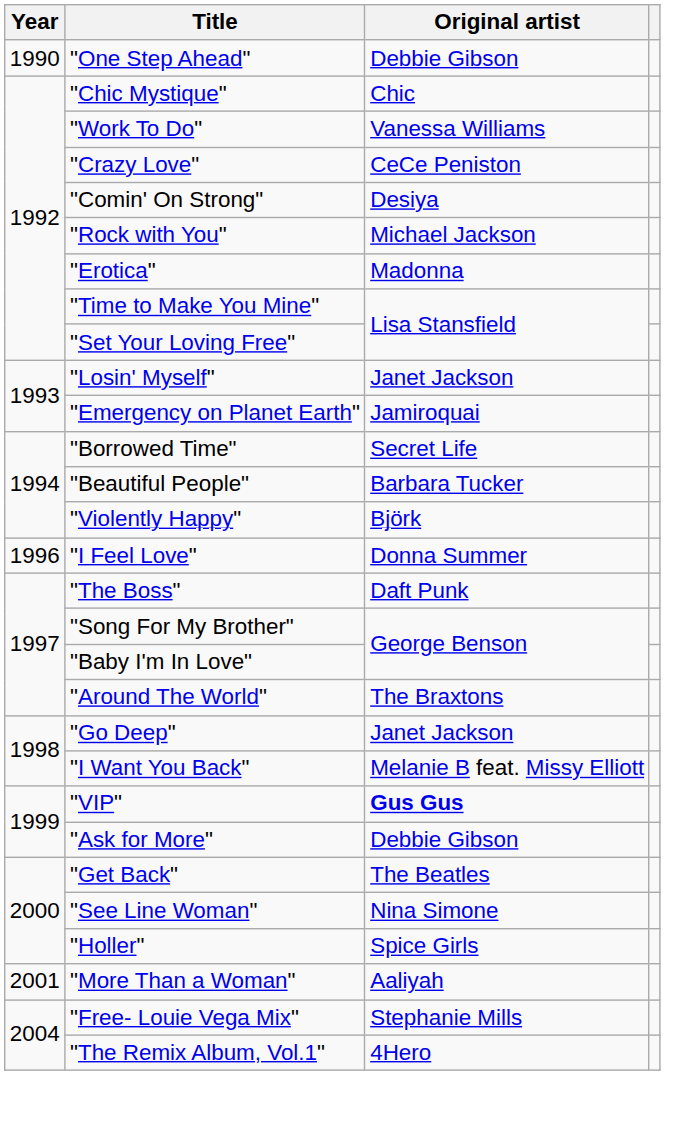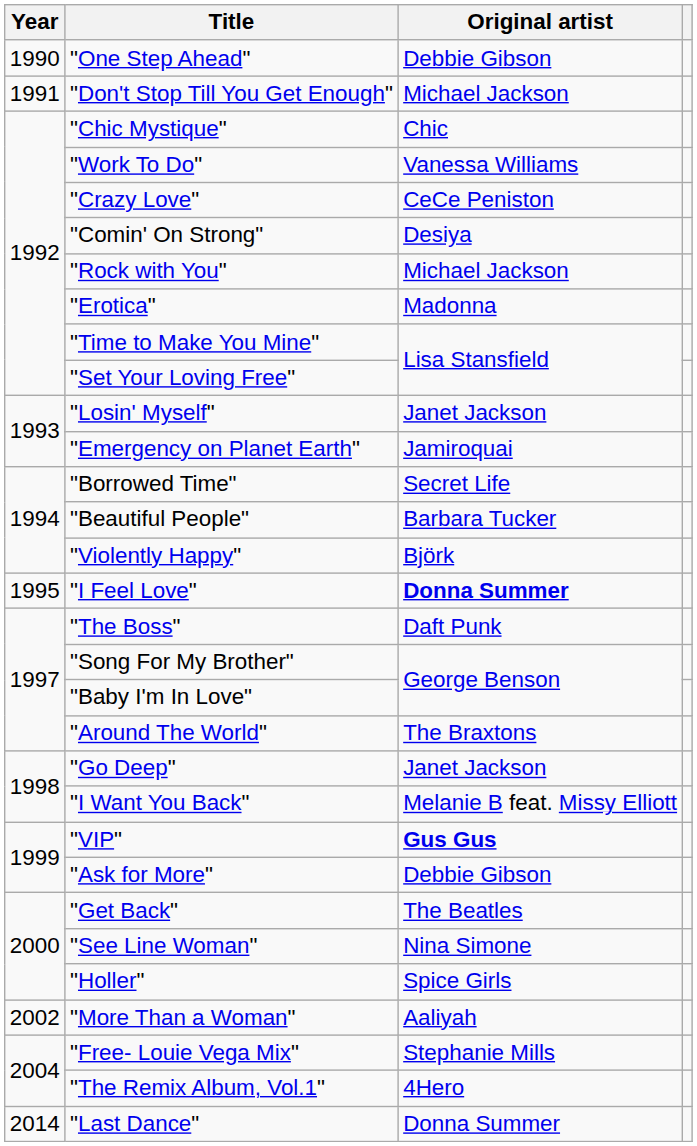+ row: 1991 | "Don't Stop Till You Get Enough" | Michael Jackson
"I Feel Love" | Year: 1996 -> 1995
"I Feel Love" | Original artist: normal -> bold
"More Than a Woman" | Year: 2001 -> 2002
+ row: 2014 | "Last Dance" | Donna Summer
